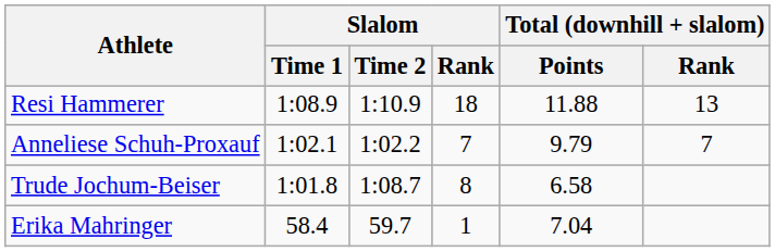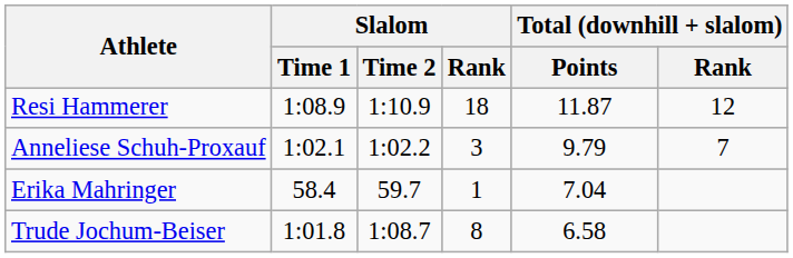Resi Hammerer | Total (downhill + slalom) / Points: 11.88 -> 11.87
Resi Hammerer | Total (downhill + slalom) / Rank: 13 -> 12
Anneliese Schuh-Proxauf | Slalom / Rank: 7 -> 3
rows swapped: Trude Jochum-Beiser <-> Erika Mahringer
